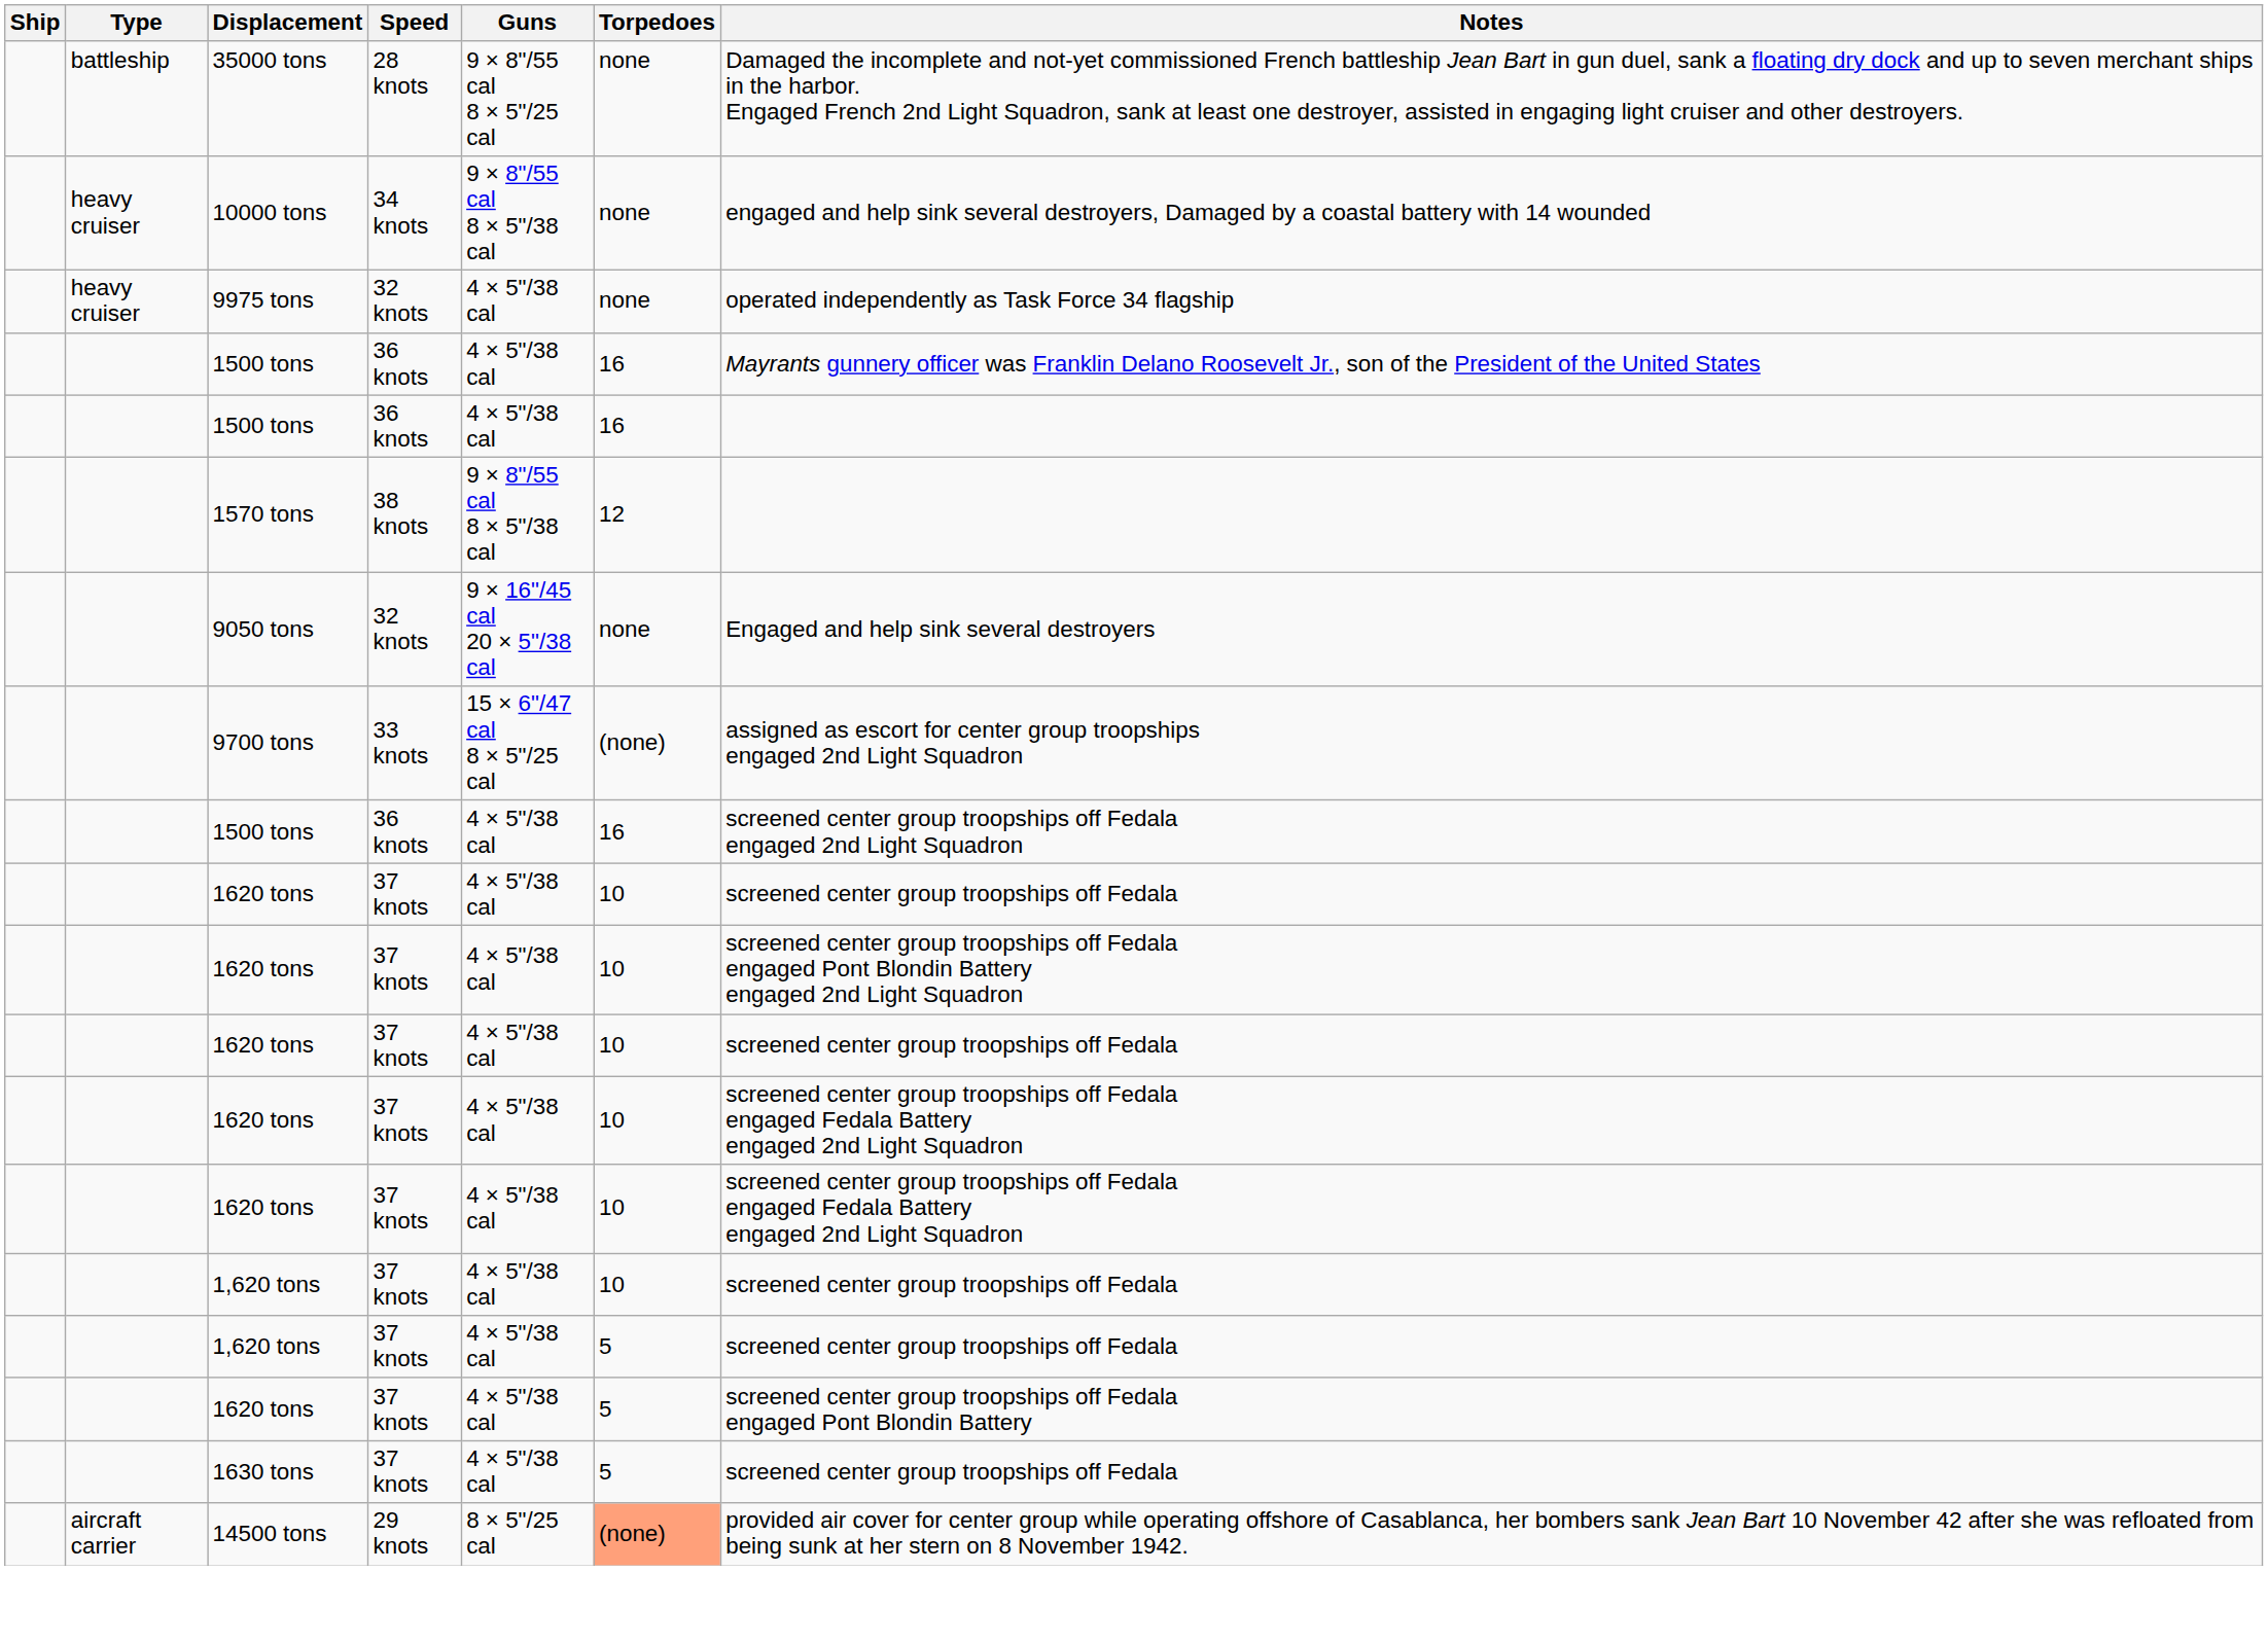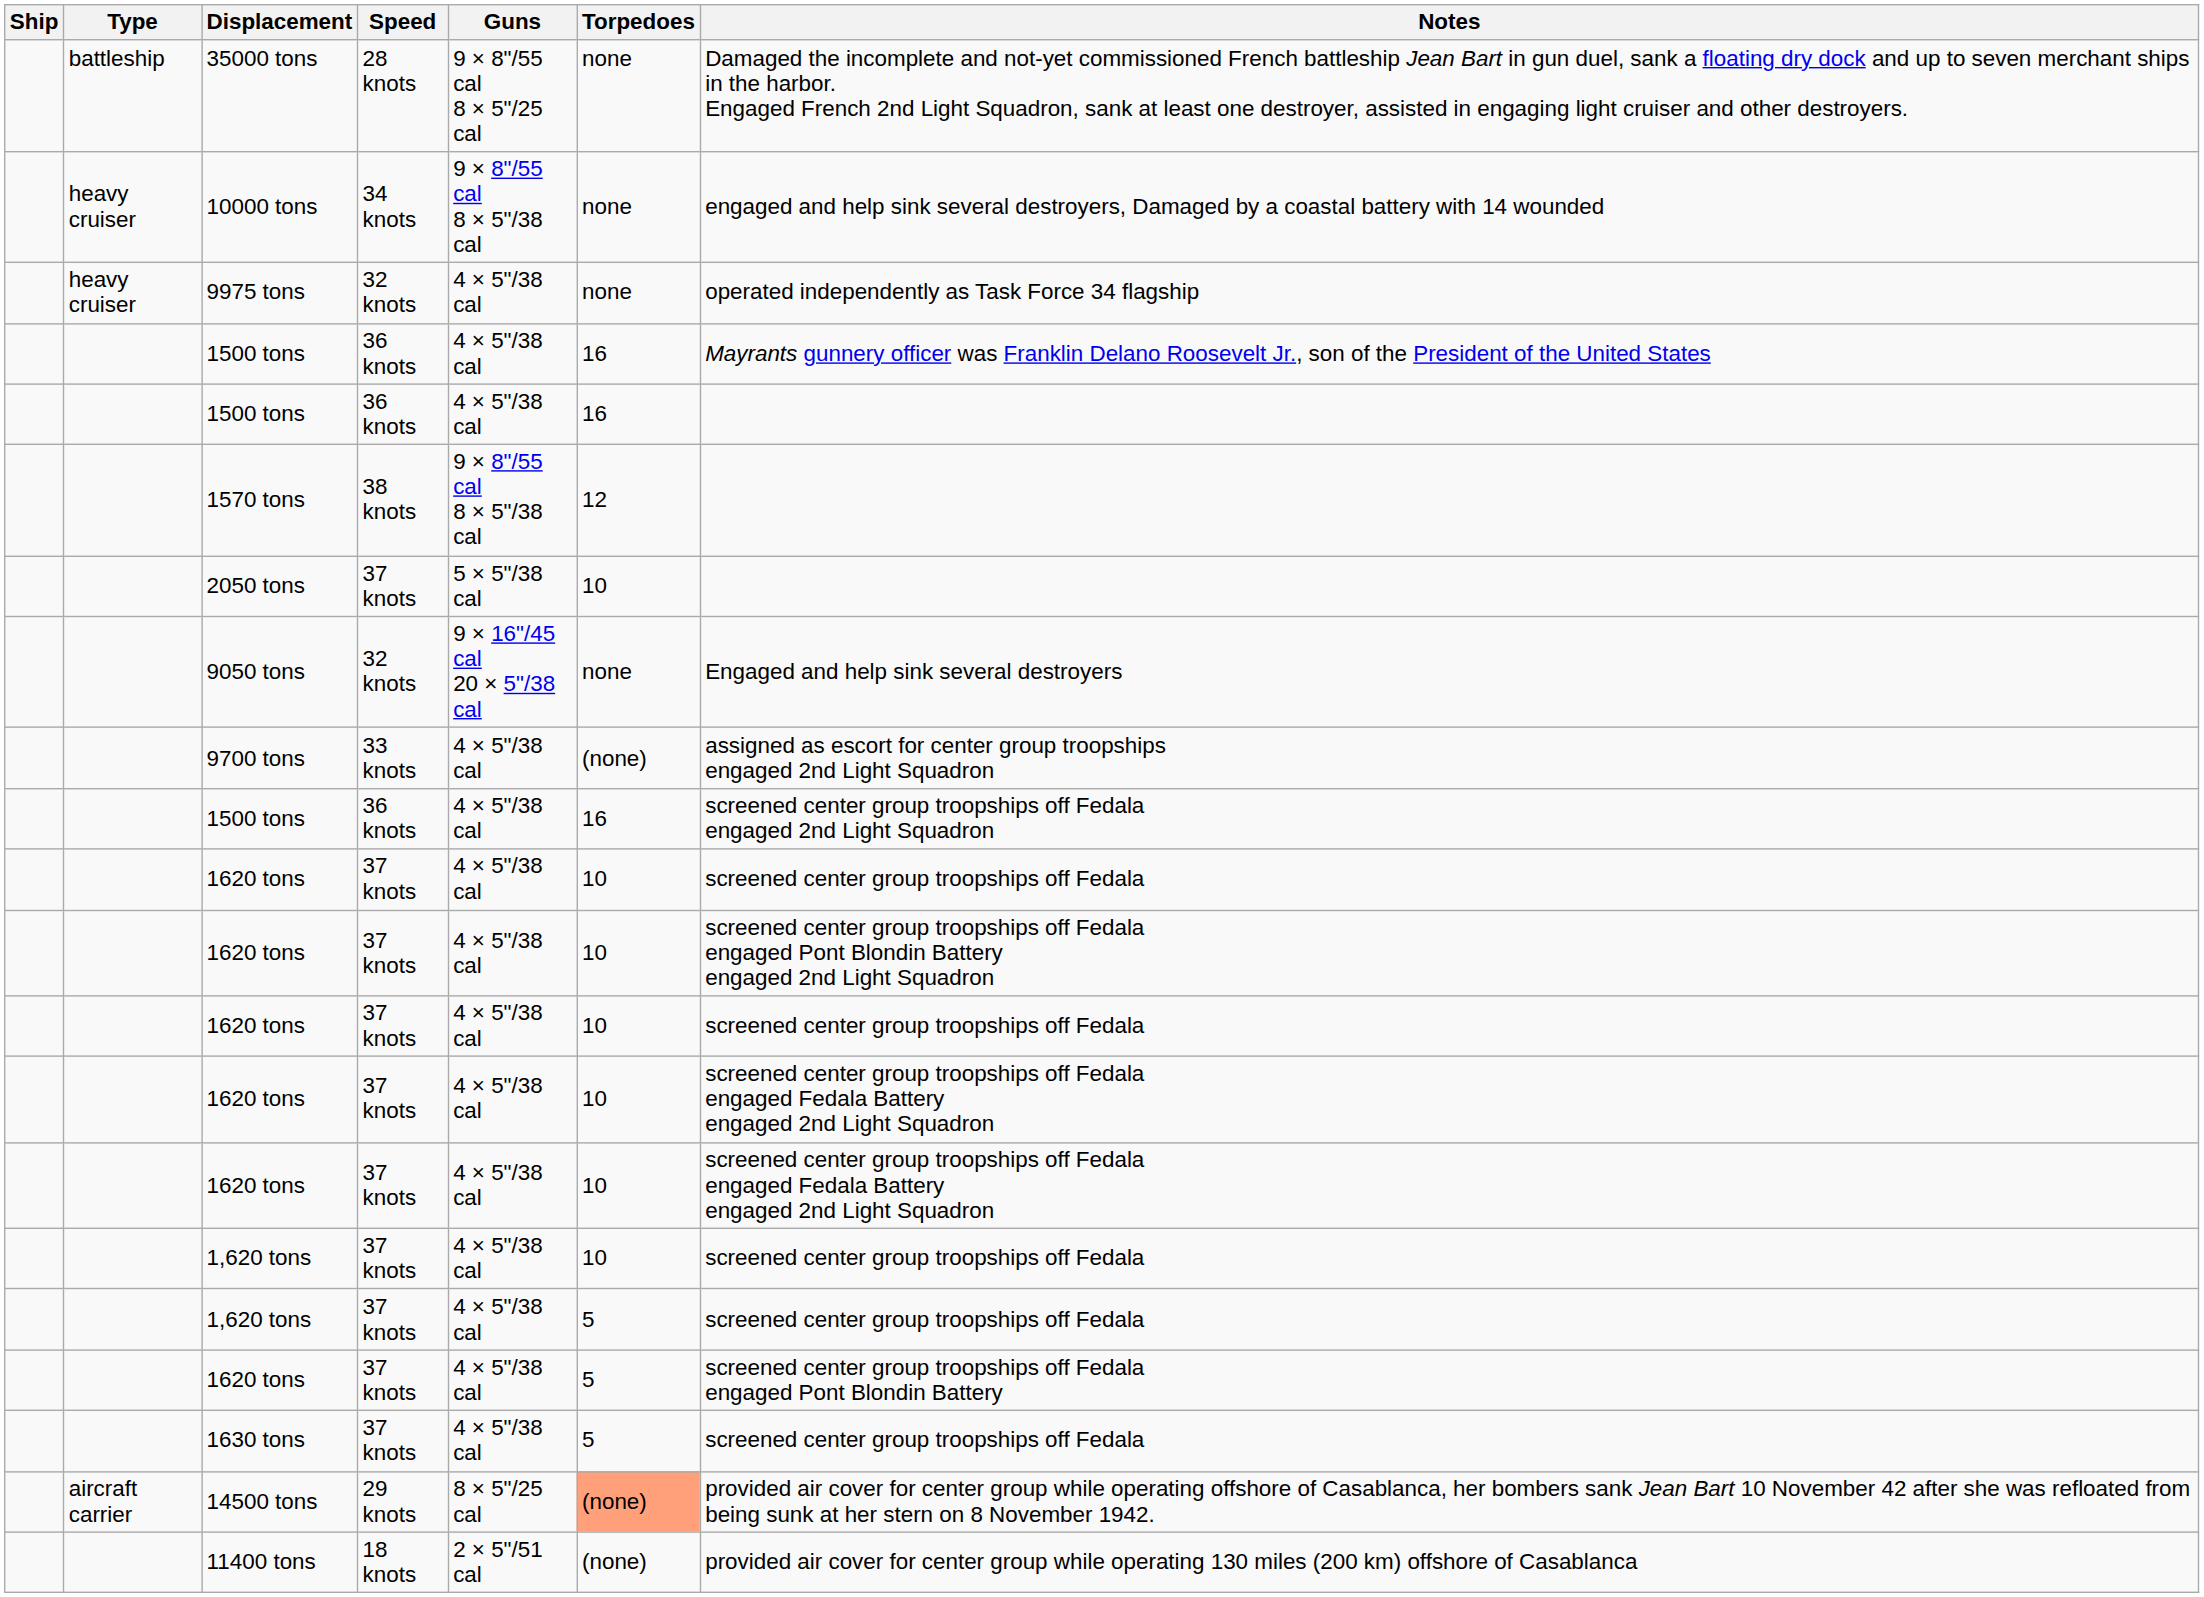+ row: 2050 tons | 37 knots | 5 × 5"/38 cal | 10
9700 tons | Guns: 15 × 6"/47 cal 8 × 5"/25 cal -> 4 × 5"/38 cal
+ row: 11400 tons | 18 knots | 2 × 5"/51 cal | (none) | provided air cover for center group while operating 130 miles (200 km) offshore of Casablanca
